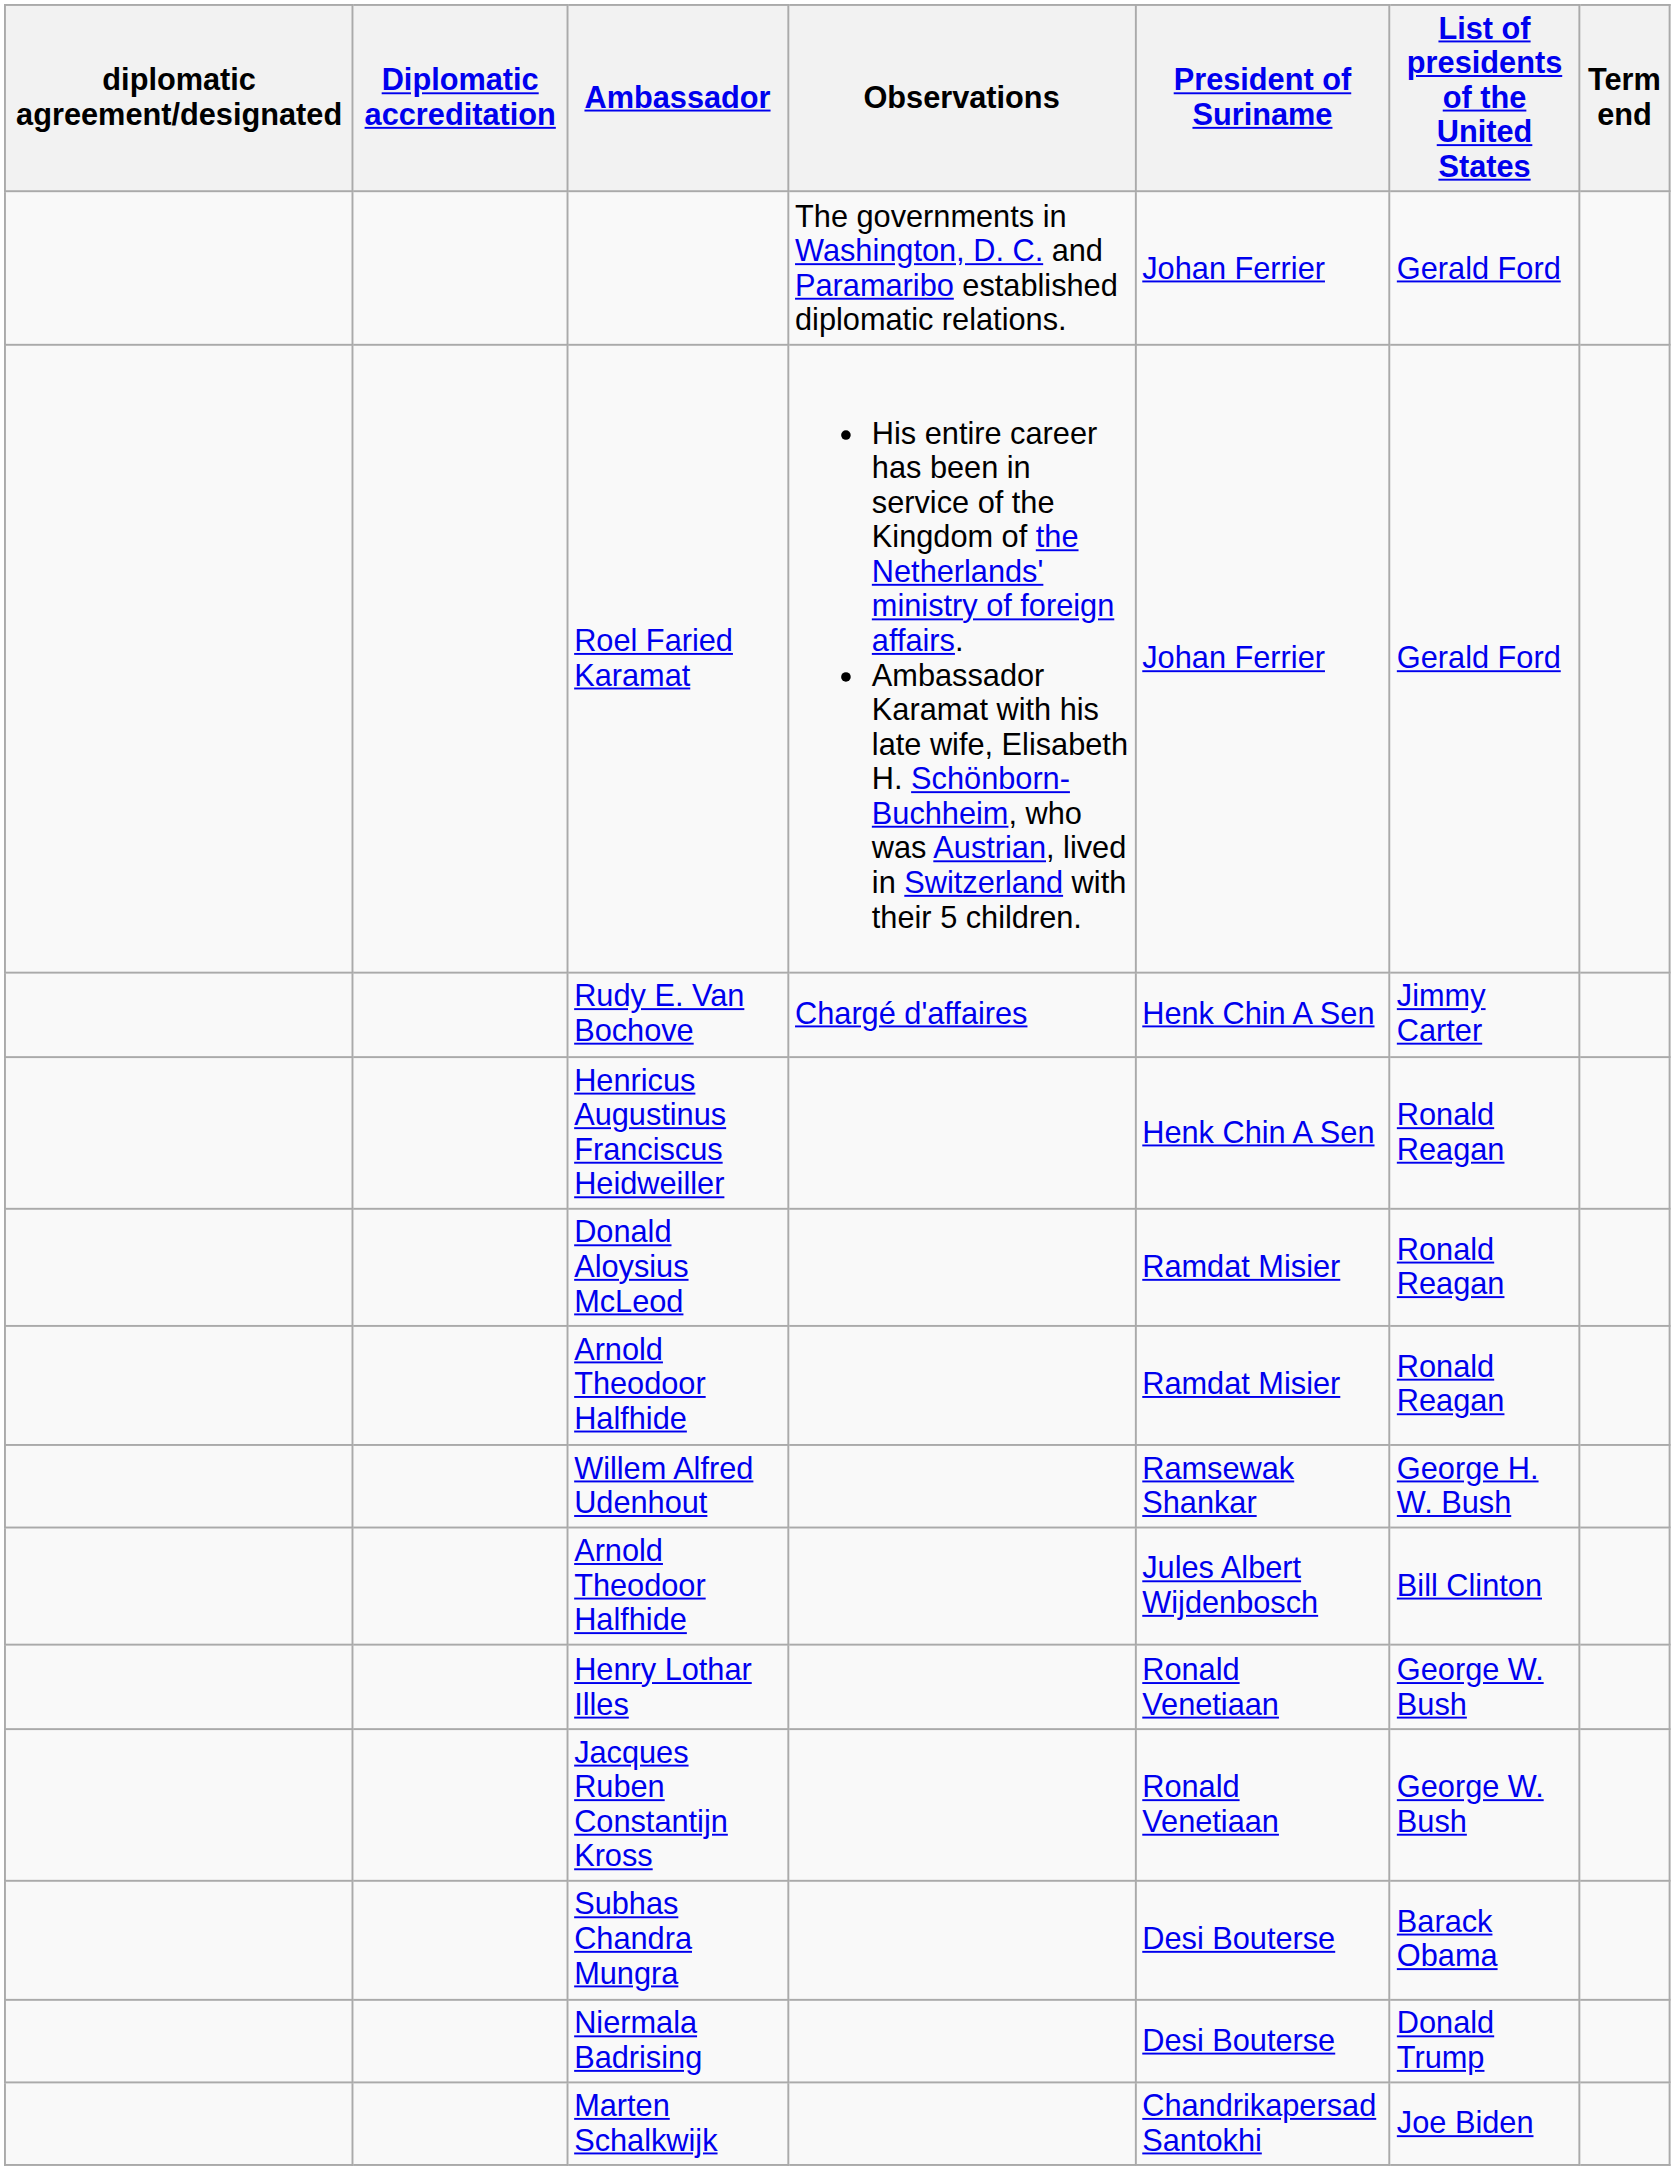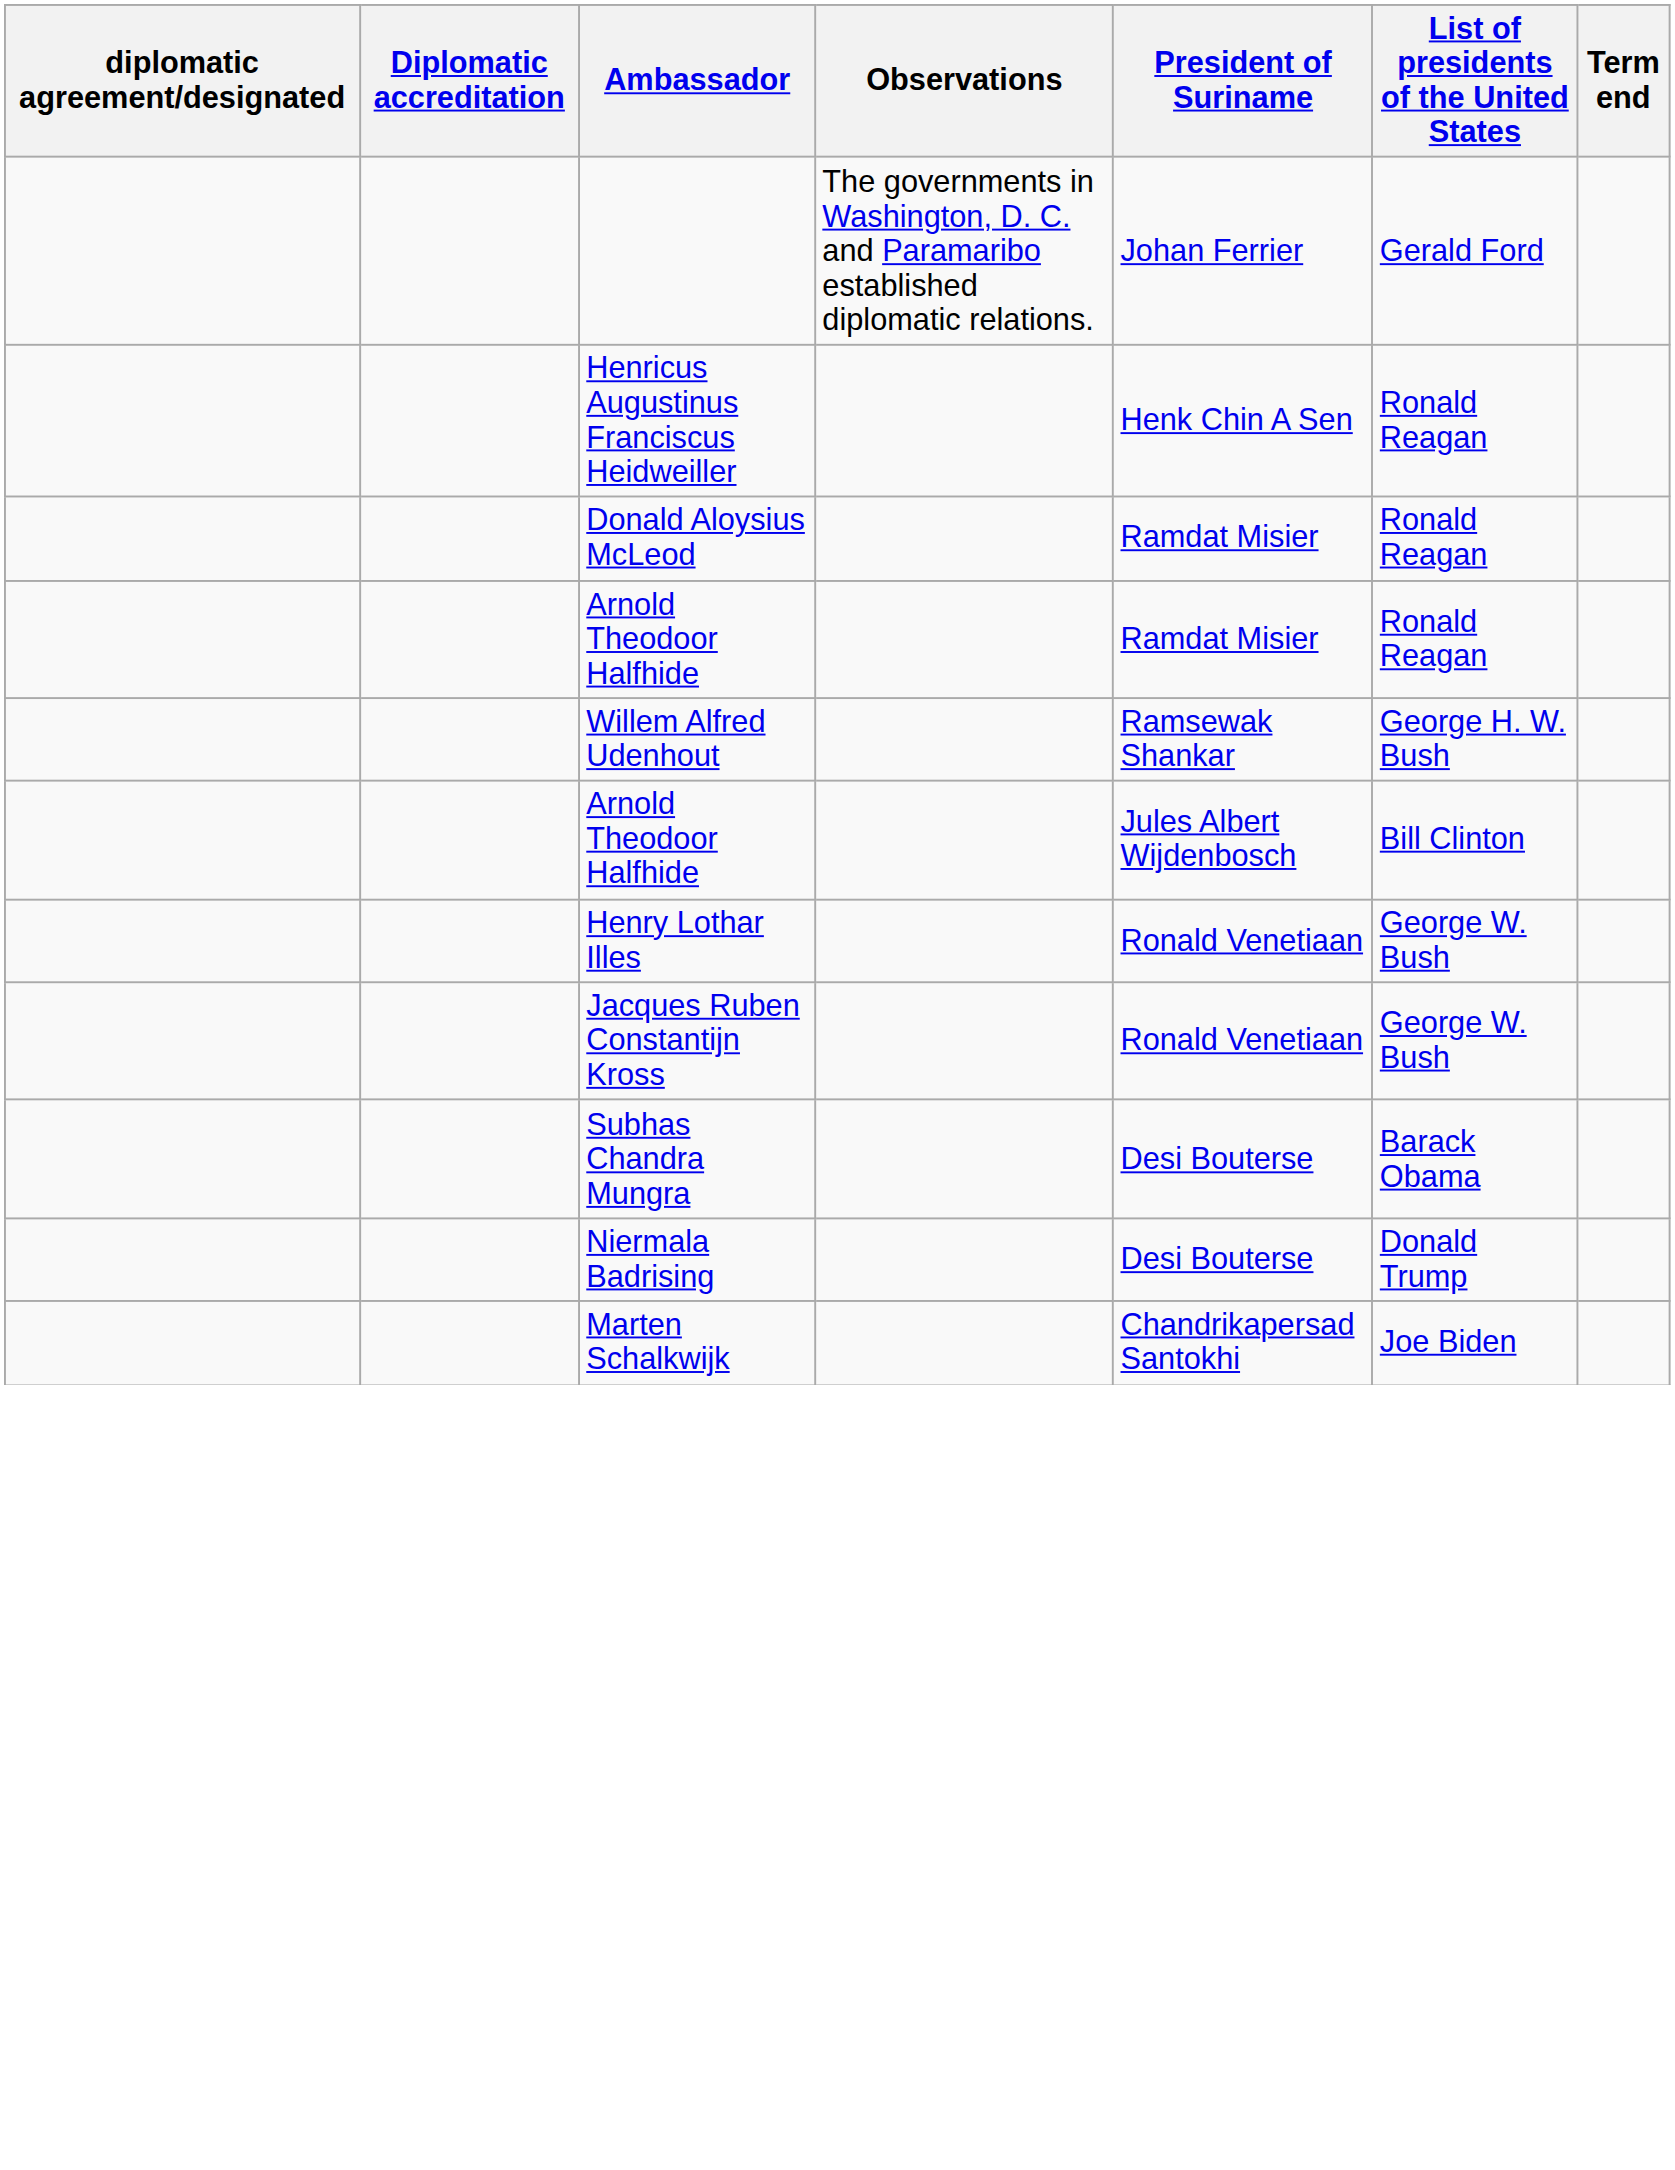- row: Roel Faried Karamat | His entire career has been in service of the Kingdom of the Netherlands' ministry of foreign affairs. Ambassador Karamat with his late wife, Elisabeth H. Schönborn-Buchheim, who was Austrian, lived in Switzerland with their 5 children. | Johan Ferrier | Gerald Ford
- row: Rudy E. Van Bochove | Chargé d'affaires | Henk Chin A Sen | Jimmy Carter
